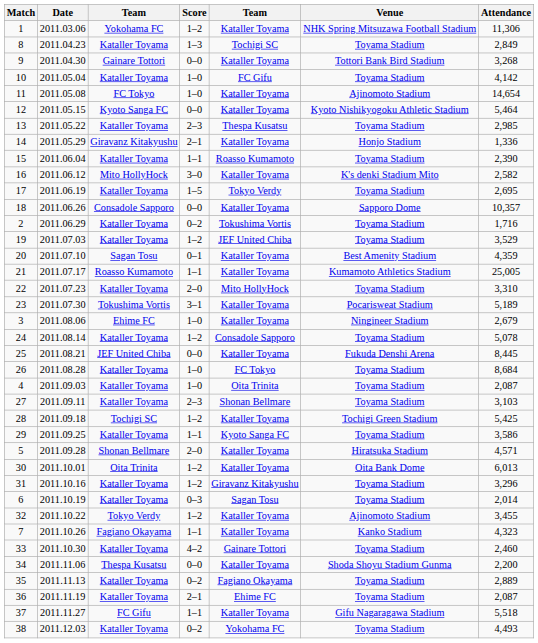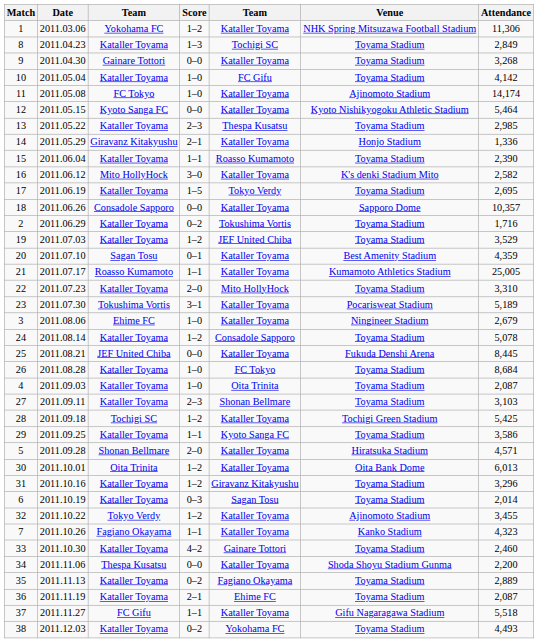9 | Venue: Tottori Bank Bird Stadium -> Toyama Stadium
11 | Attendance: 14,654 -> 14,174
